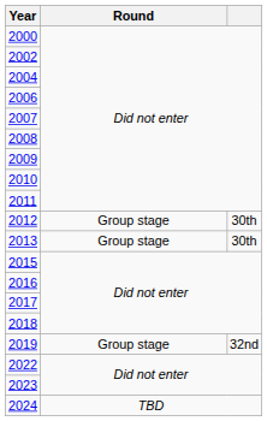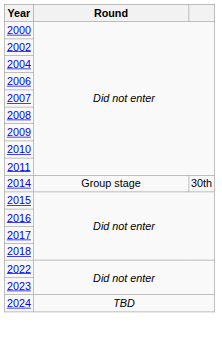- row: 2012 | Group stage | 30th
- row: 2013 | Group stage | 30th
+ row: 2014 | Group stage | 30th
- row: 2019 | Group stage | 32nd
